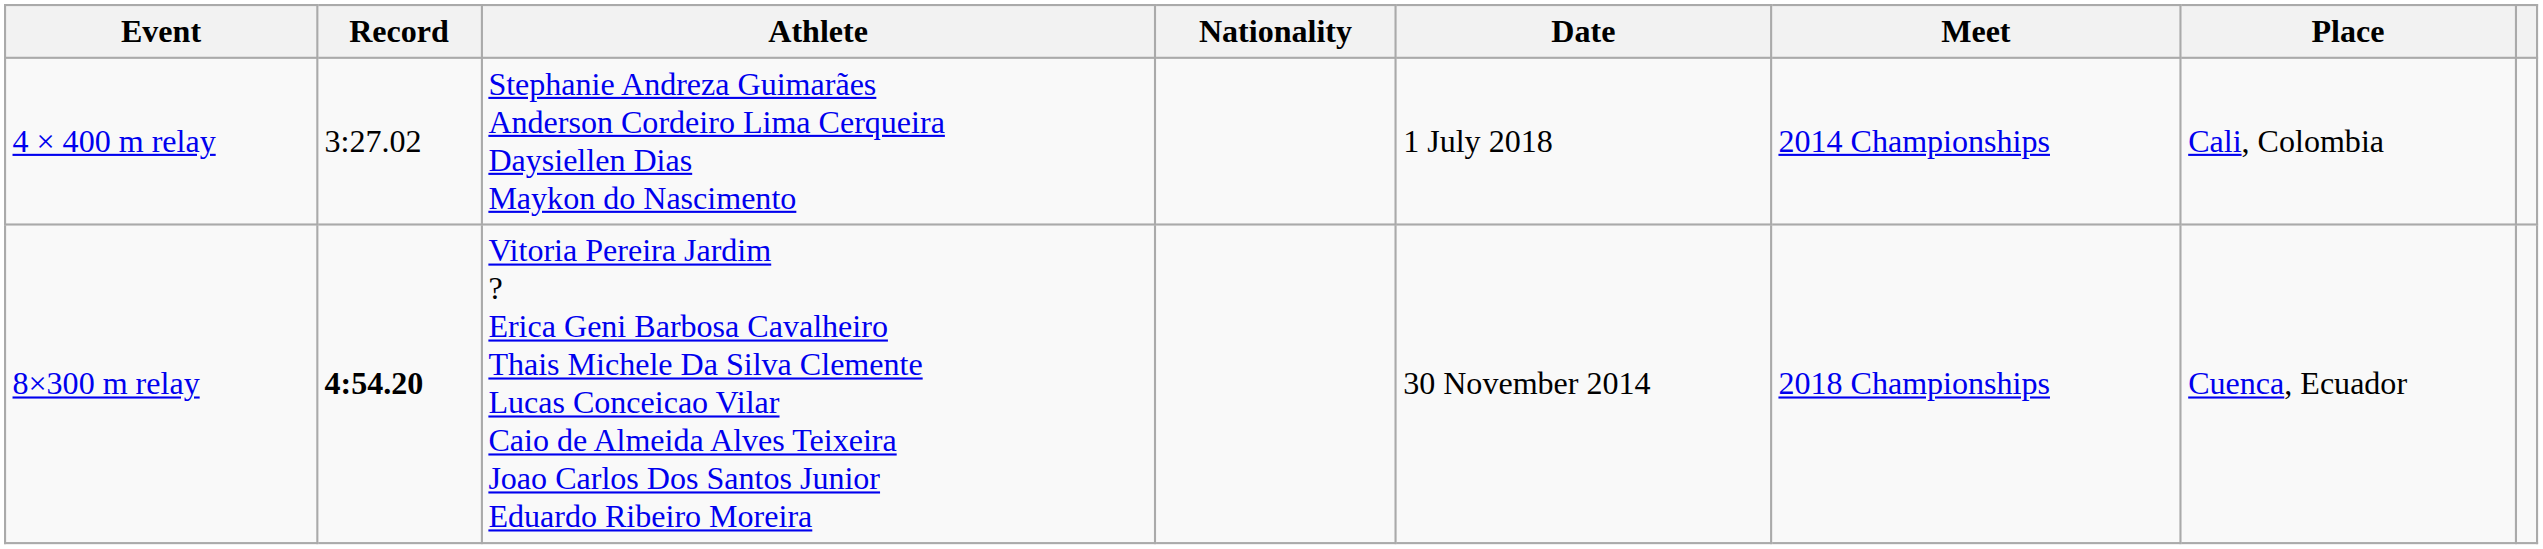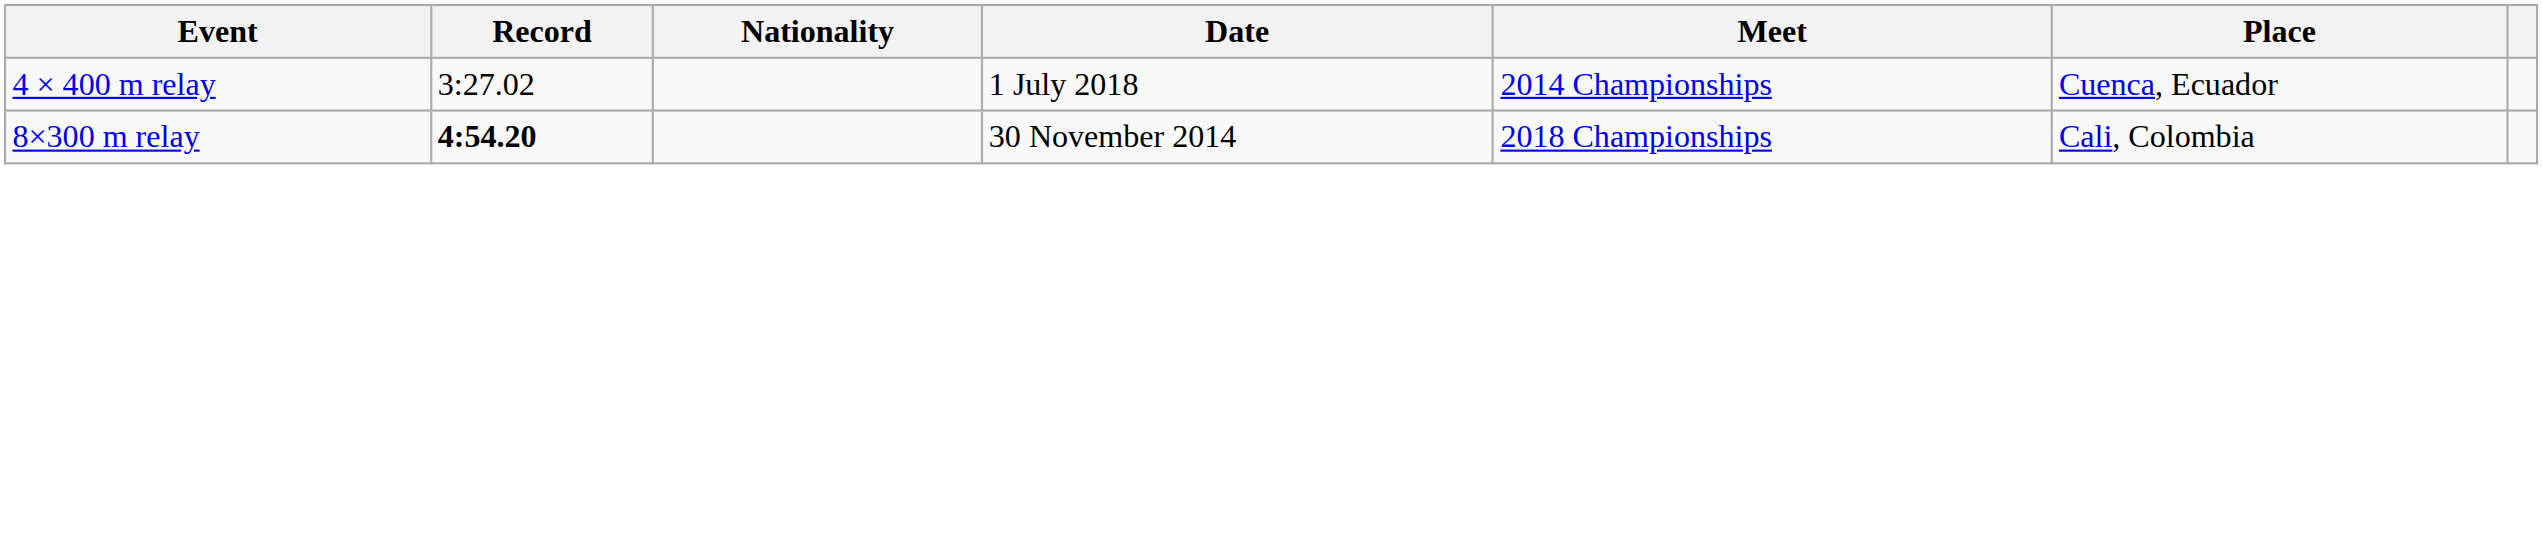- column: Athlete | Stephanie Andreza Guimarães Anderson Cordeiro Lima Cerqueira Daysiellen Dias Maykon do Nascimento | Vitoria Pereira Jardim ? Erica Geni Barbosa Cavalheiro Thais Michele Da Silva Clemente Lucas Conceicao Vilar Caio de Almeida Alves Teixeira Joao Carlos Dos Santos Junior Eduardo Ribeiro Moreira
4 × 400 m relay | Place: Cali, Colombia -> Cuenca, Ecuador
8×300 m relay | Place: Cuenca, Ecuador -> Cali, Colombia
